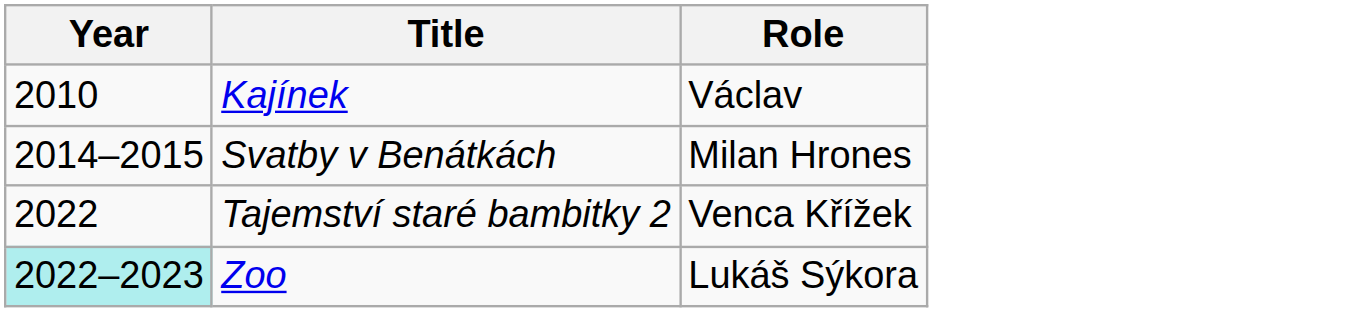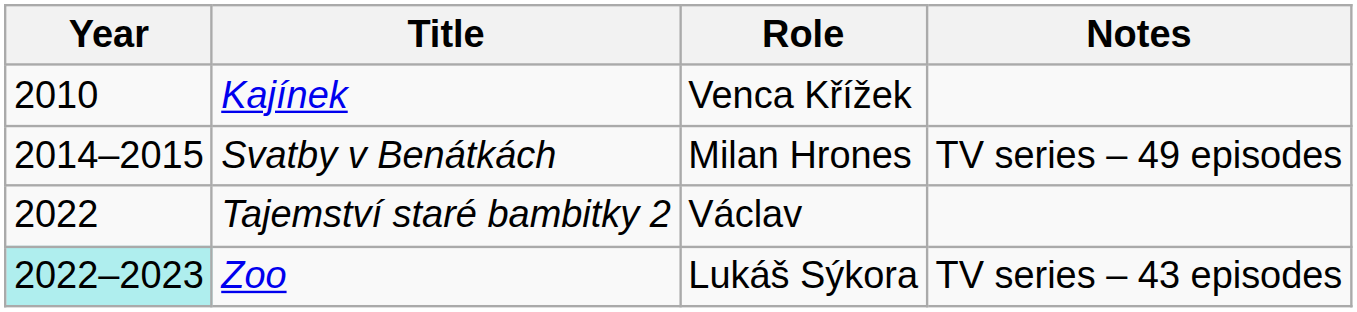+ column: Notes | TV series – 49 episodes | TV series – 43 episodes
Kajínek | Role: Václav -> Venca Křížek
Tajemství staré bambitky 2 | Role: Venca Křížek -> Václav
